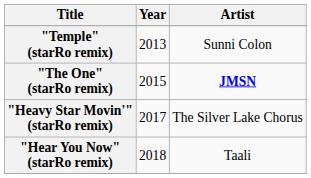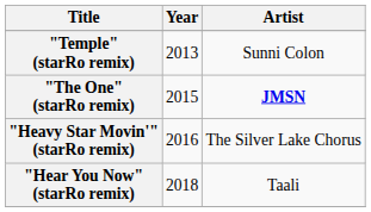"Heavy Star Movin'" (starRo remix) | Year: 2017 -> 2016
